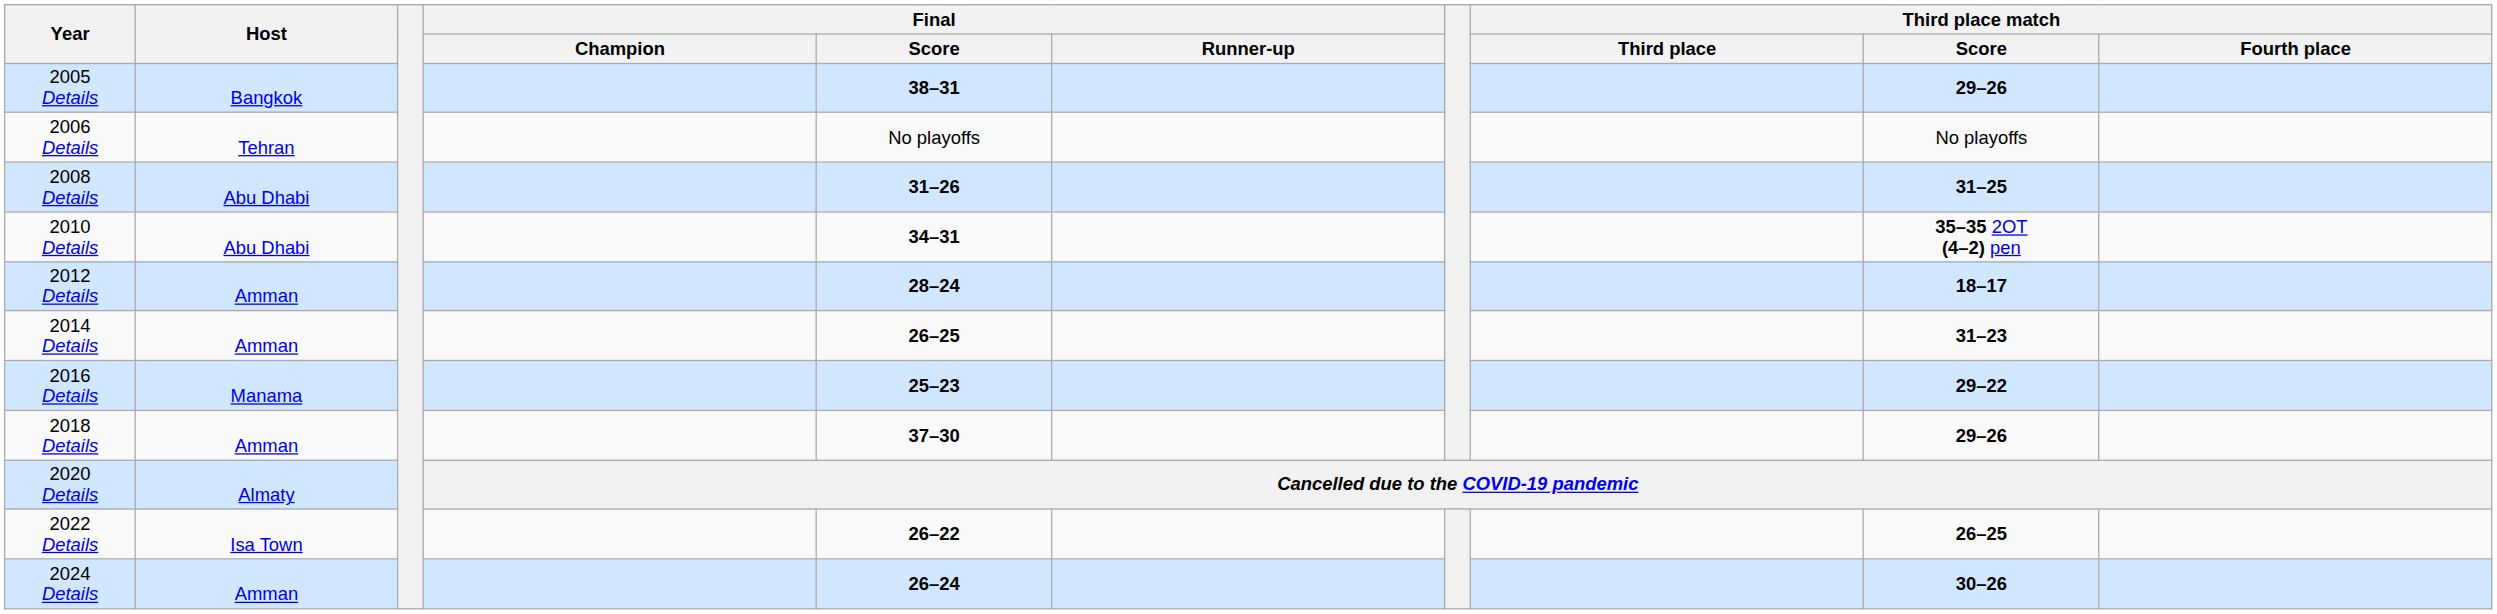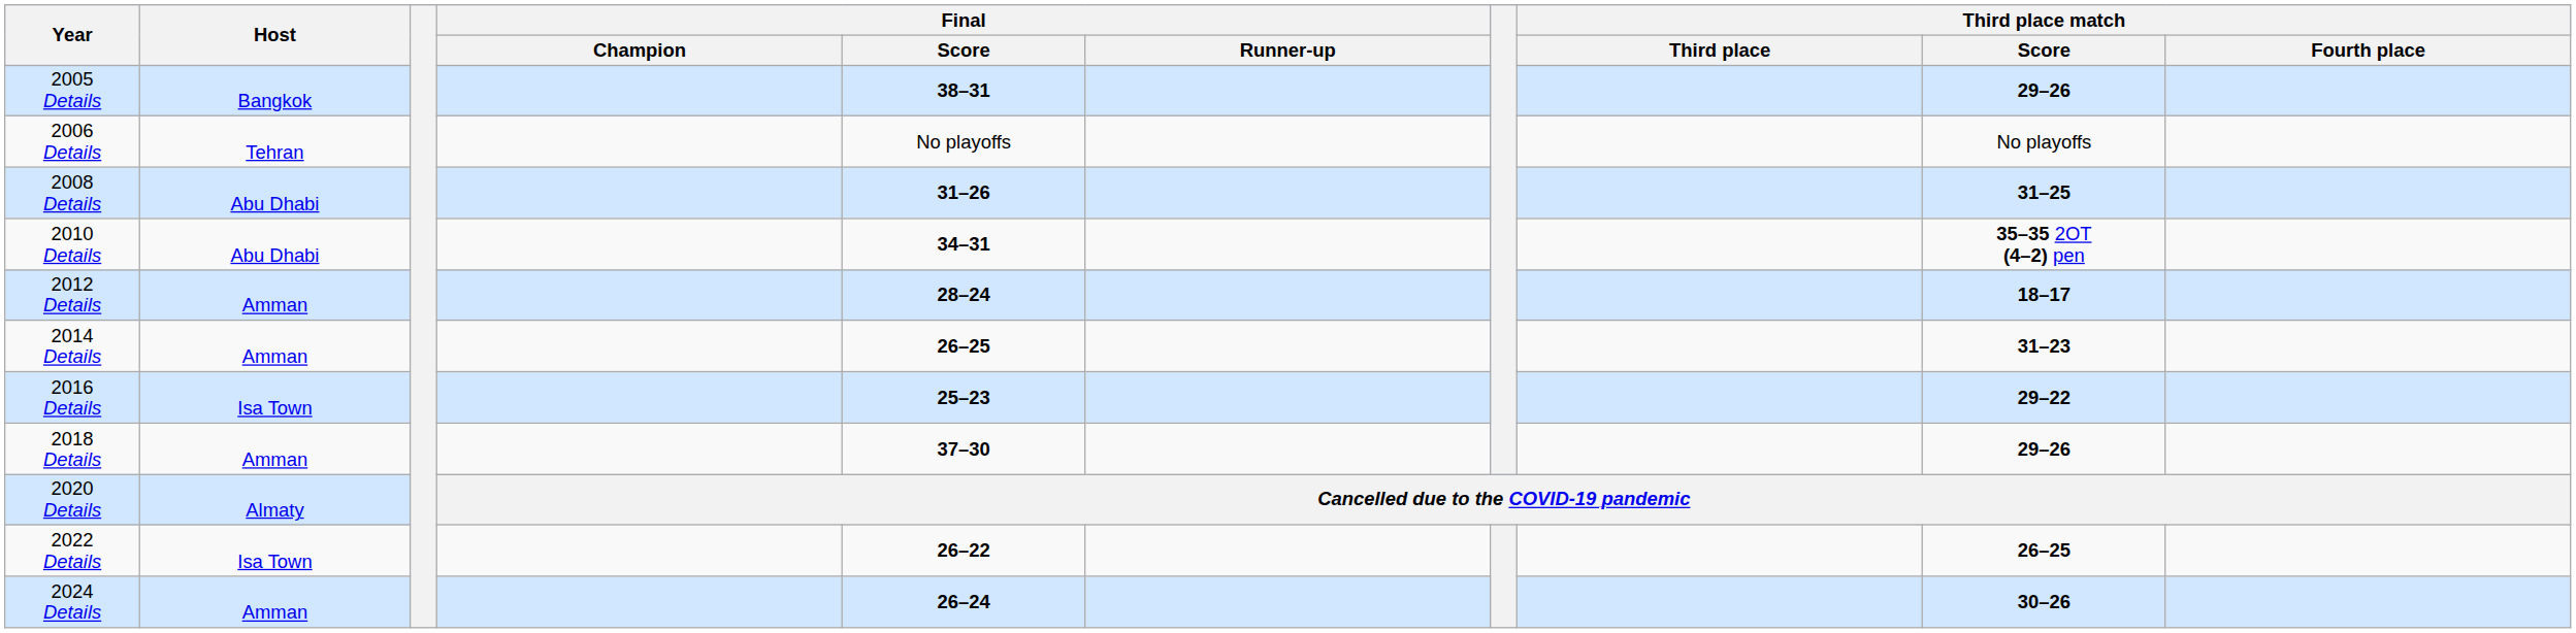2016 Details | Host: Manama -> Isa Town
